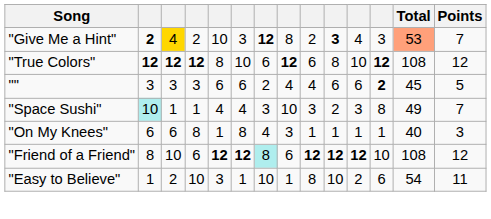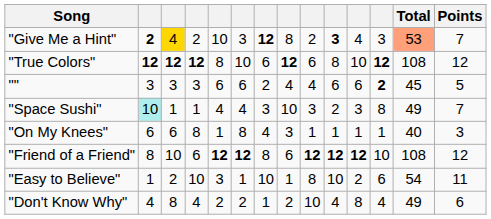"Friend of a Friend" | column 7: paleturquoise background -> no background
+ row: "Don't Know Why" | 4 | 8 | 4 | 2 | 2 | 1 | 2 | 10 | 4 | 8 | 4 | 49 | 6
